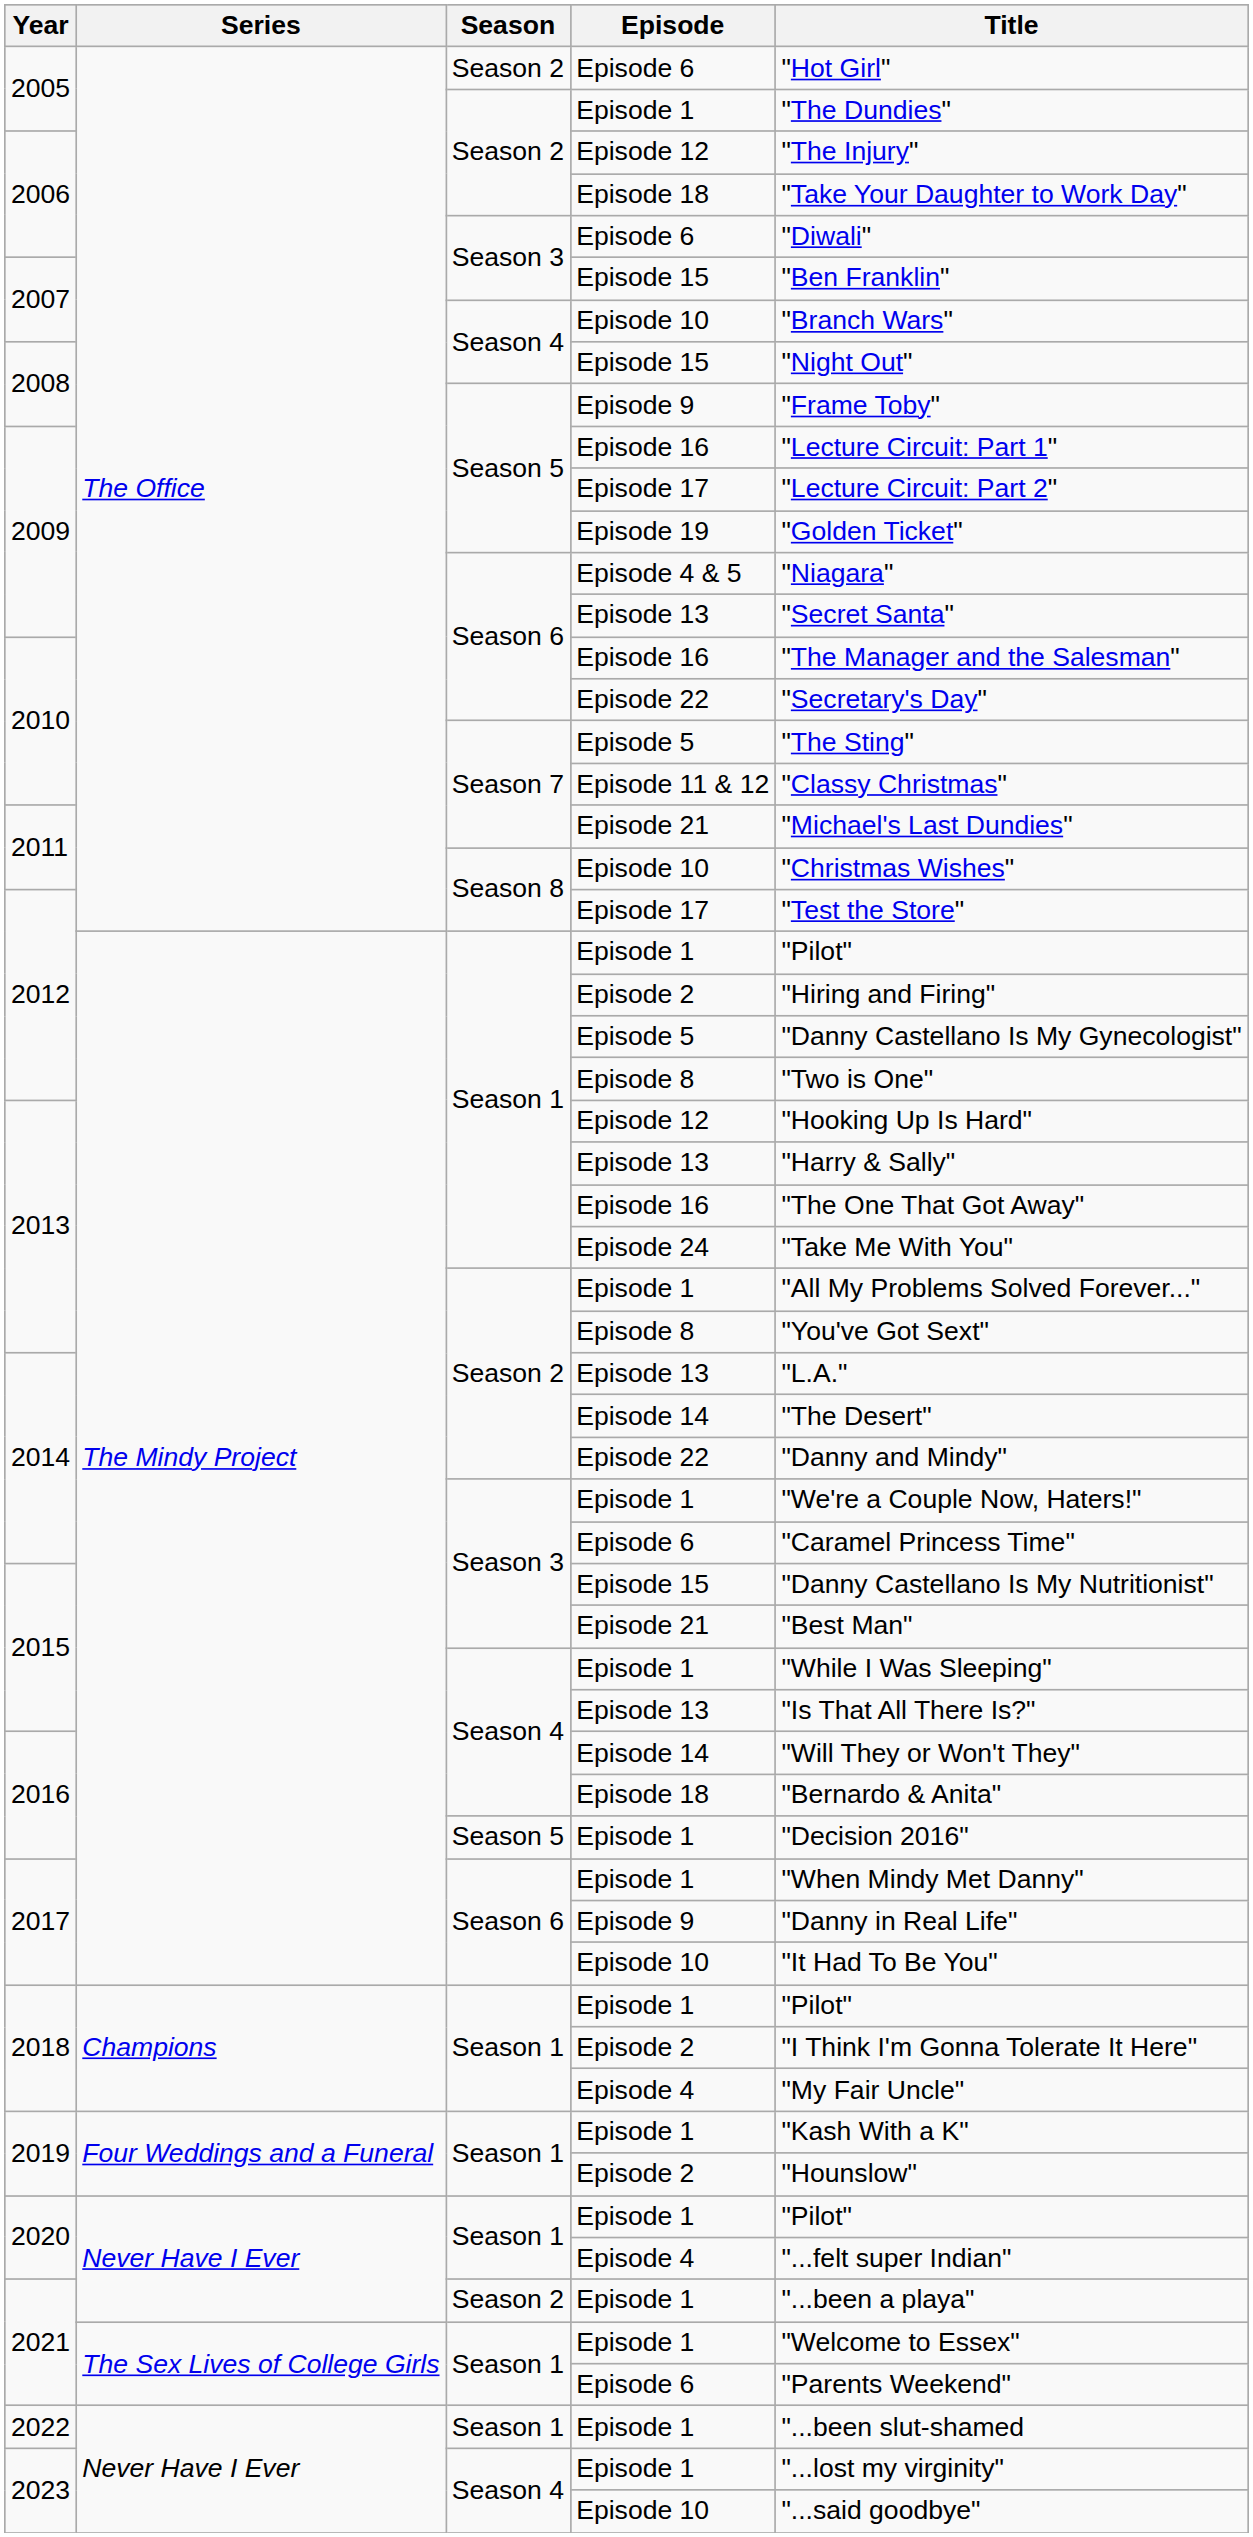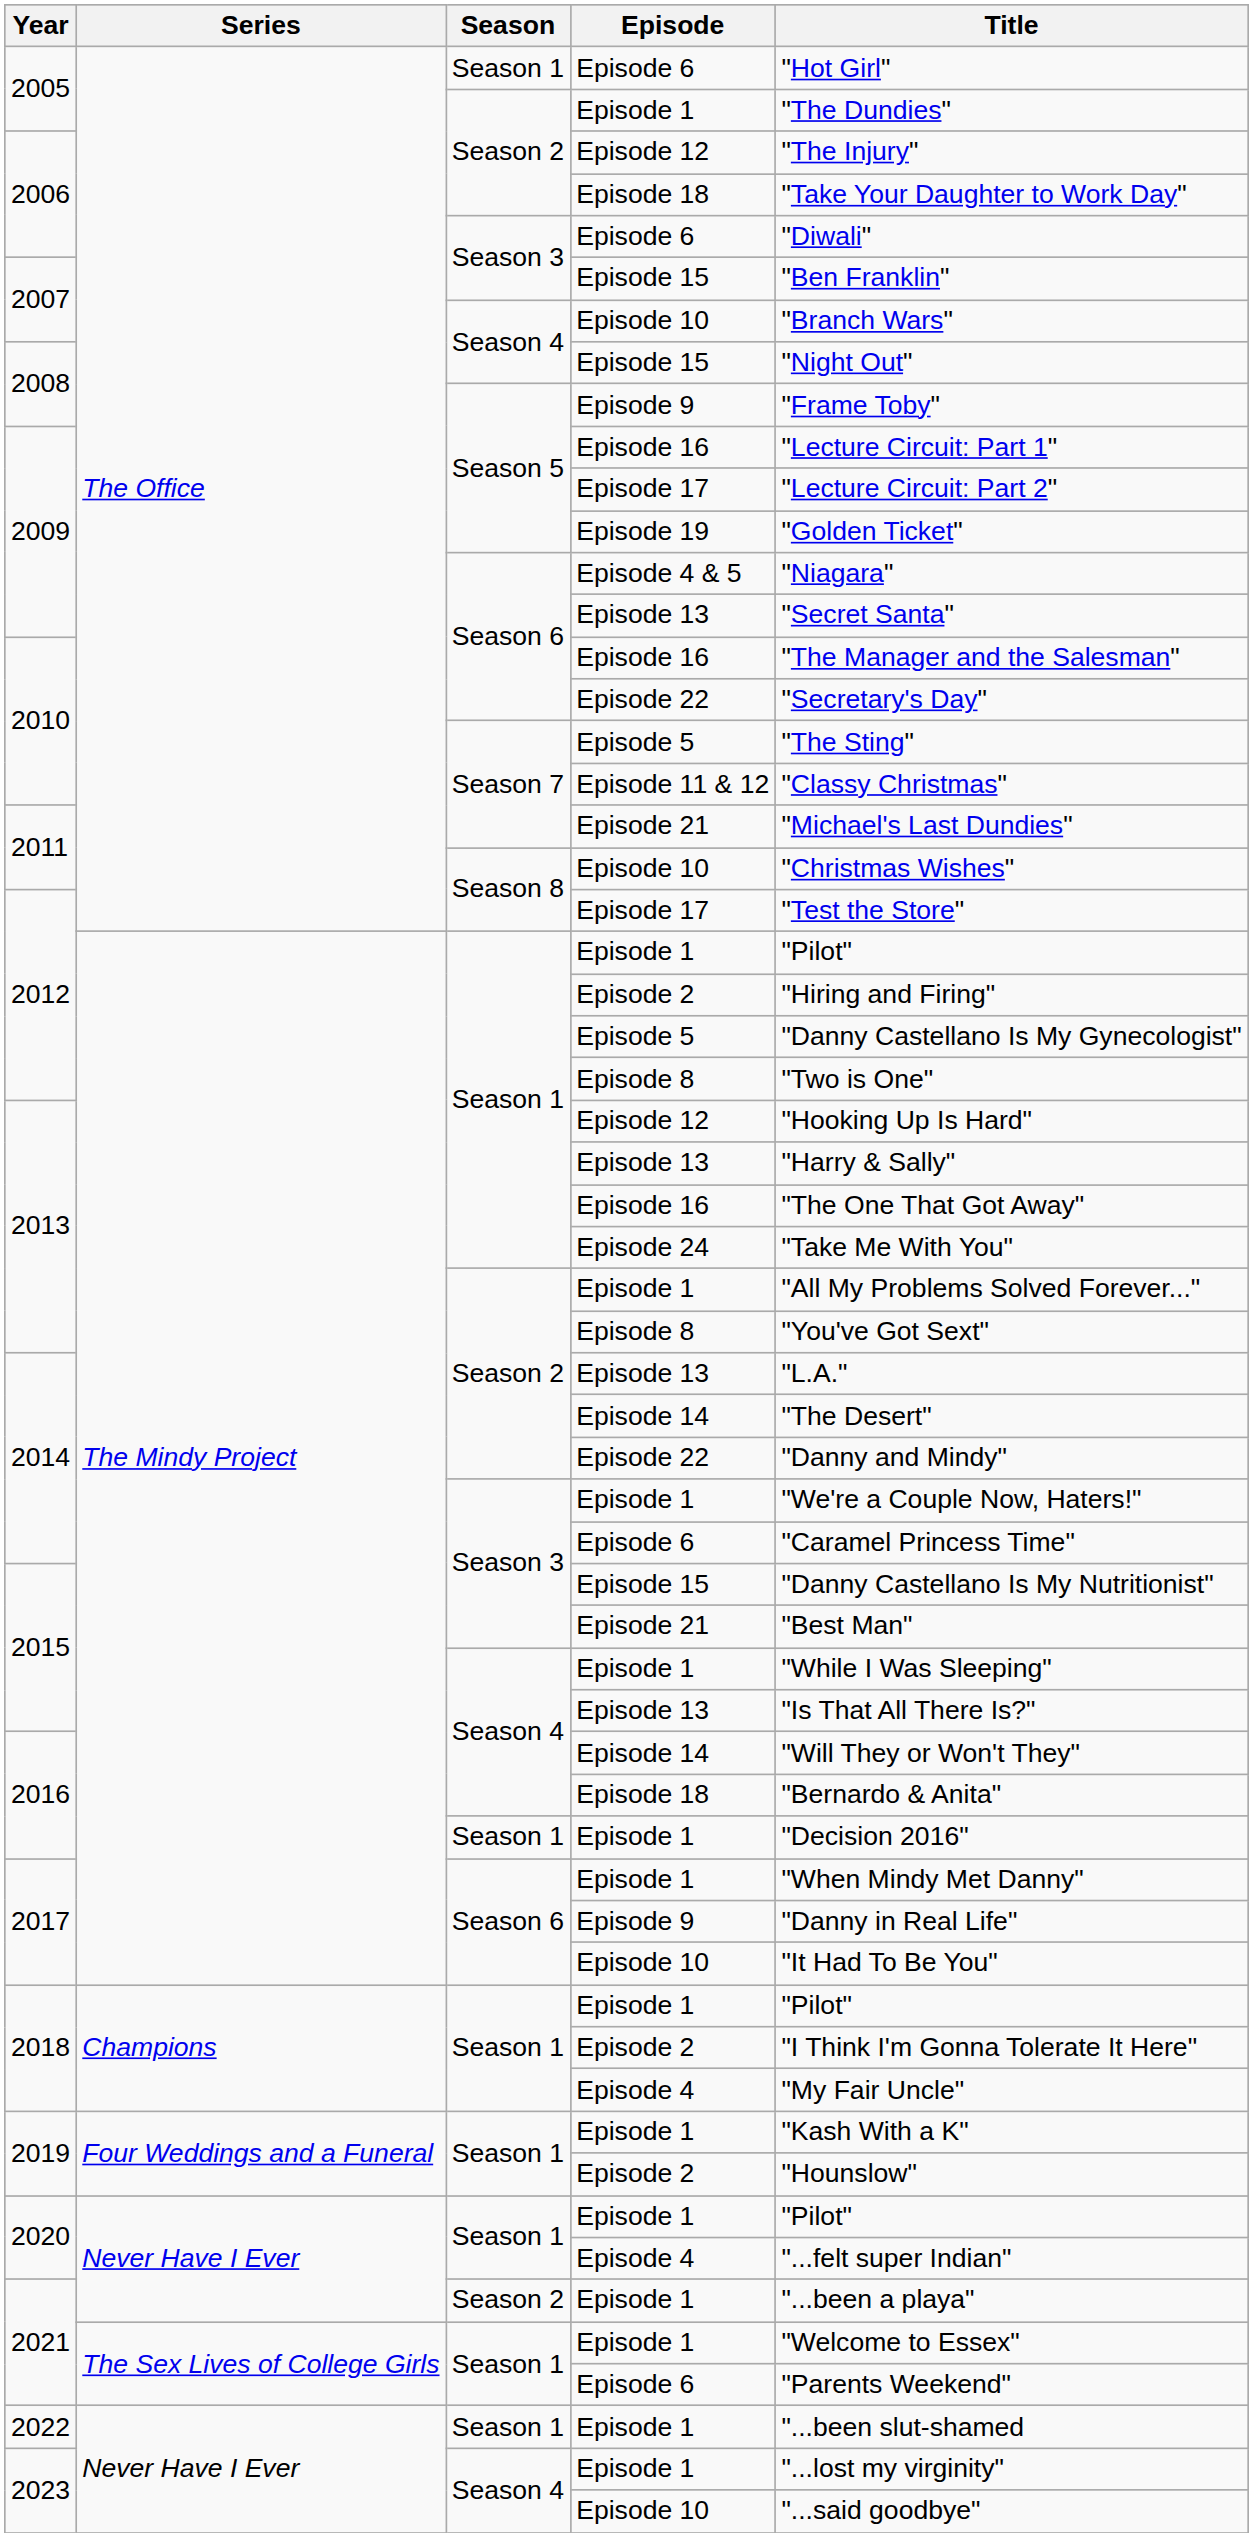2005 / Episode 6 | Season: Season 2 -> Season 1
2016 / Episode 1 | Season: Season 5 -> Season 1
